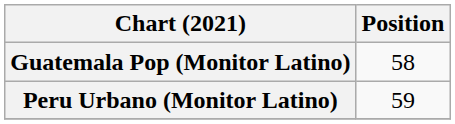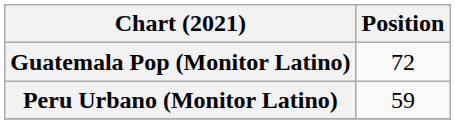Guatemala Pop (Monitor Latino) | Position: 58 -> 72
